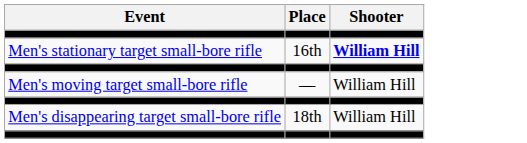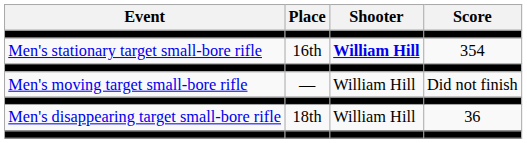+ column: Score | 354 | Did not finish | 36
